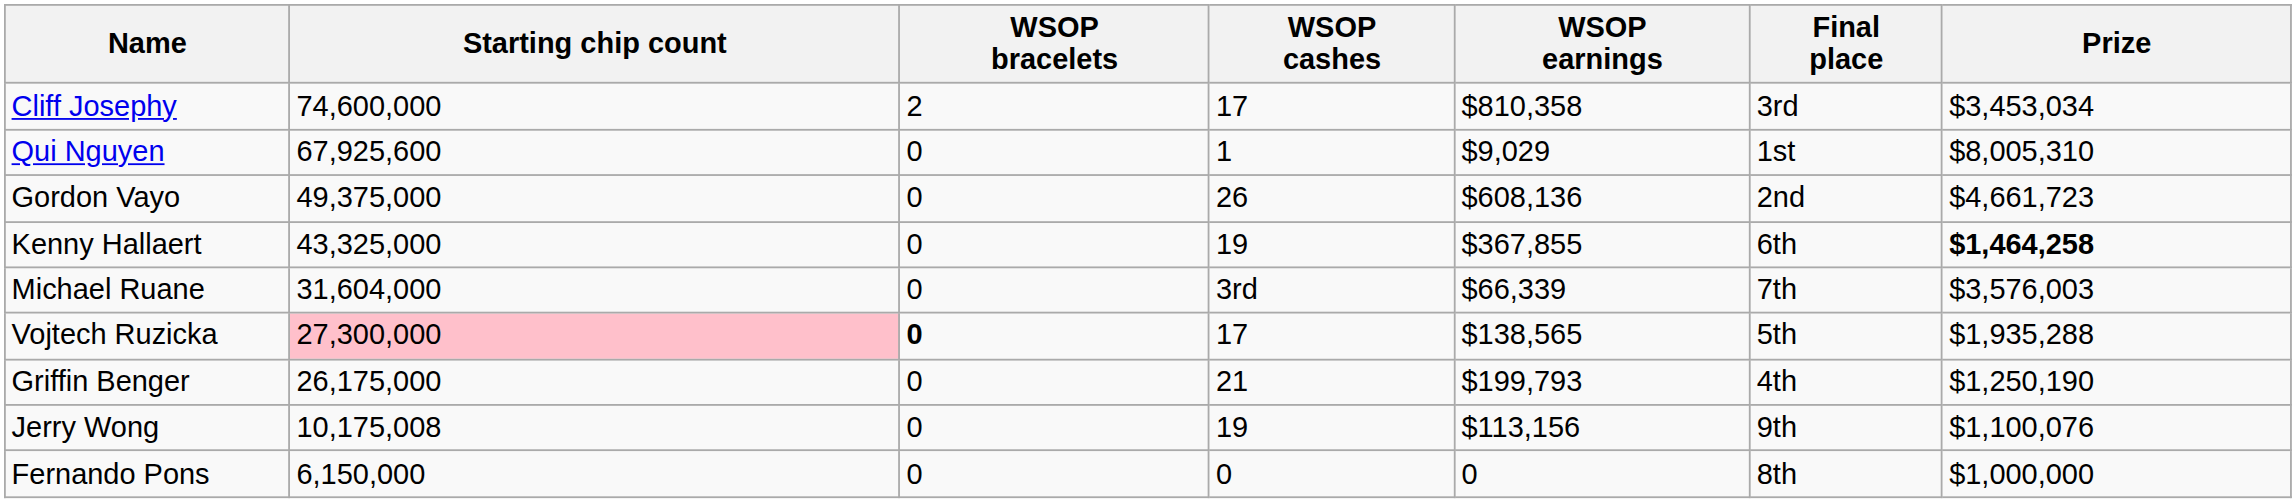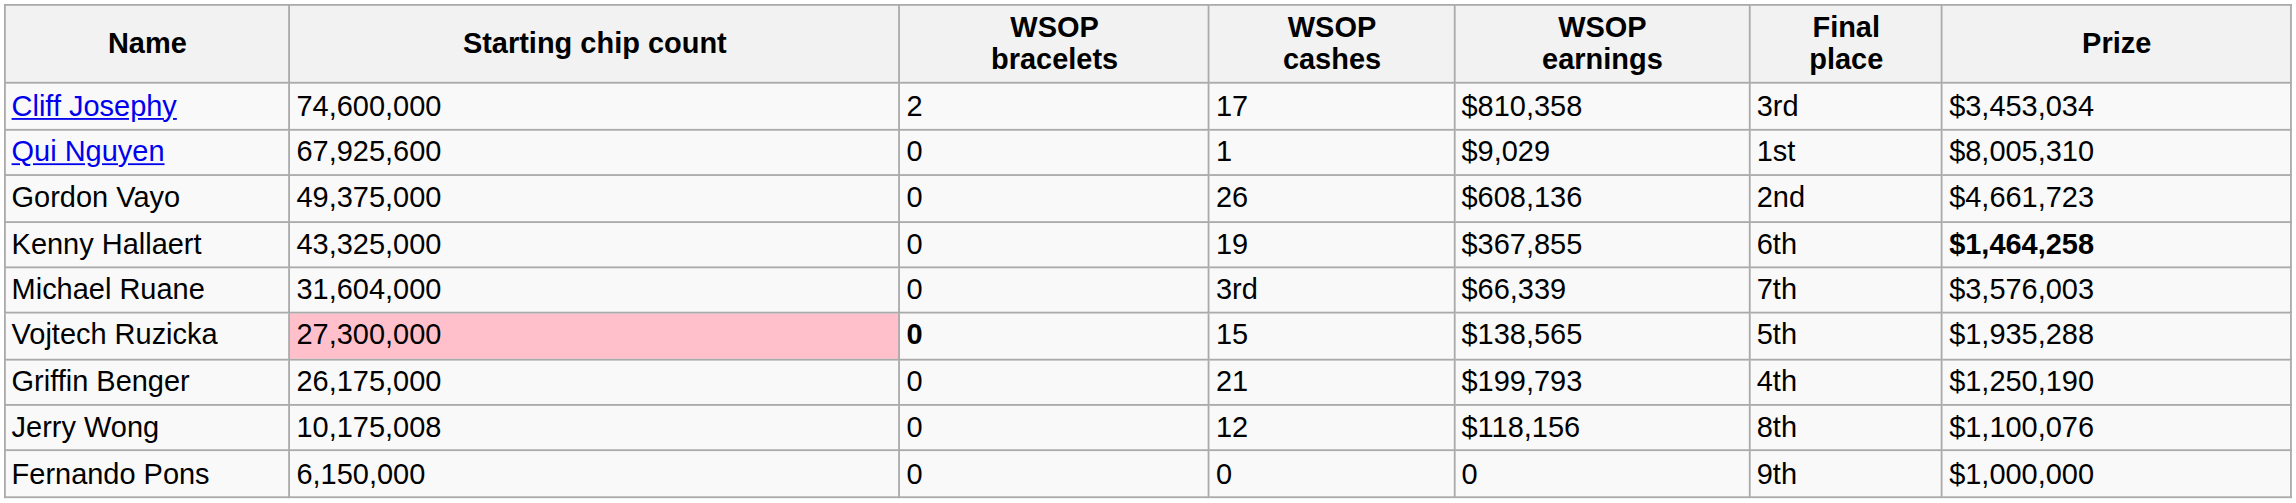Vojtech Ruzicka | WSOP cashes: 17 -> 15
Jerry Wong | WSOP cashes: 19 -> 12
Jerry Wong | WSOP earnings: $113,156 -> $118,156
Jerry Wong | Final place: 9th -> 8th
Fernando Pons | Final place: 8th -> 9th
